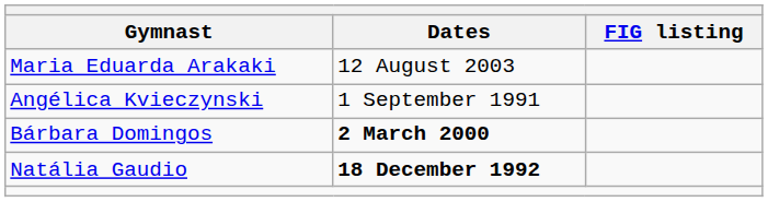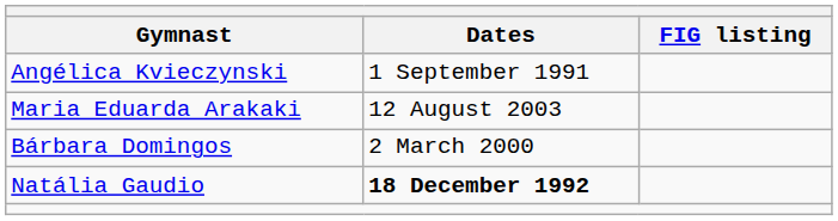rows swapped: Maria Eduarda Arakaki <-> Angélica Kvieczynski
Bárbara Domingos | Dates: bold -> normal
